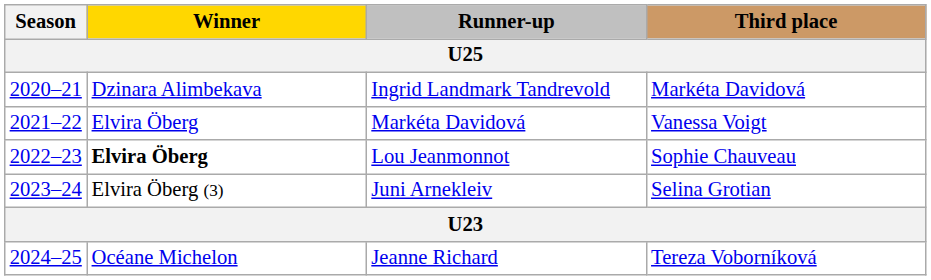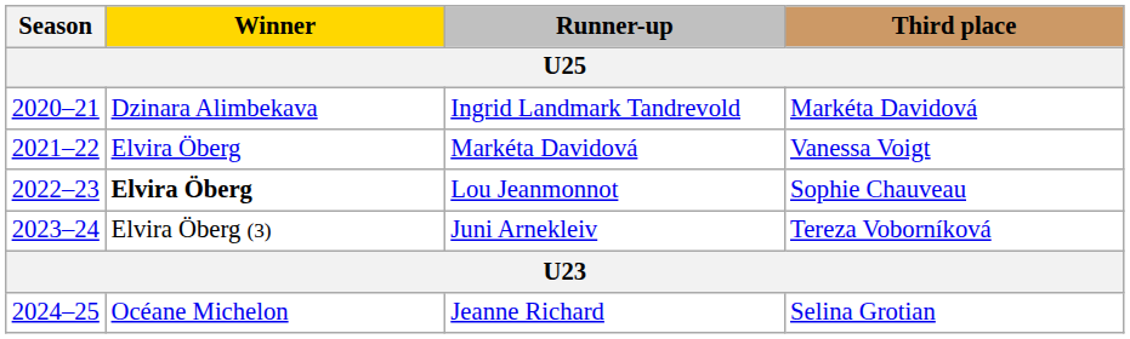Juni Arnekleiv | Third place: Selina Grotian -> Tereza Voborníková
Jeanne Richard | Third place: Tereza Voborníková -> Selina Grotian
